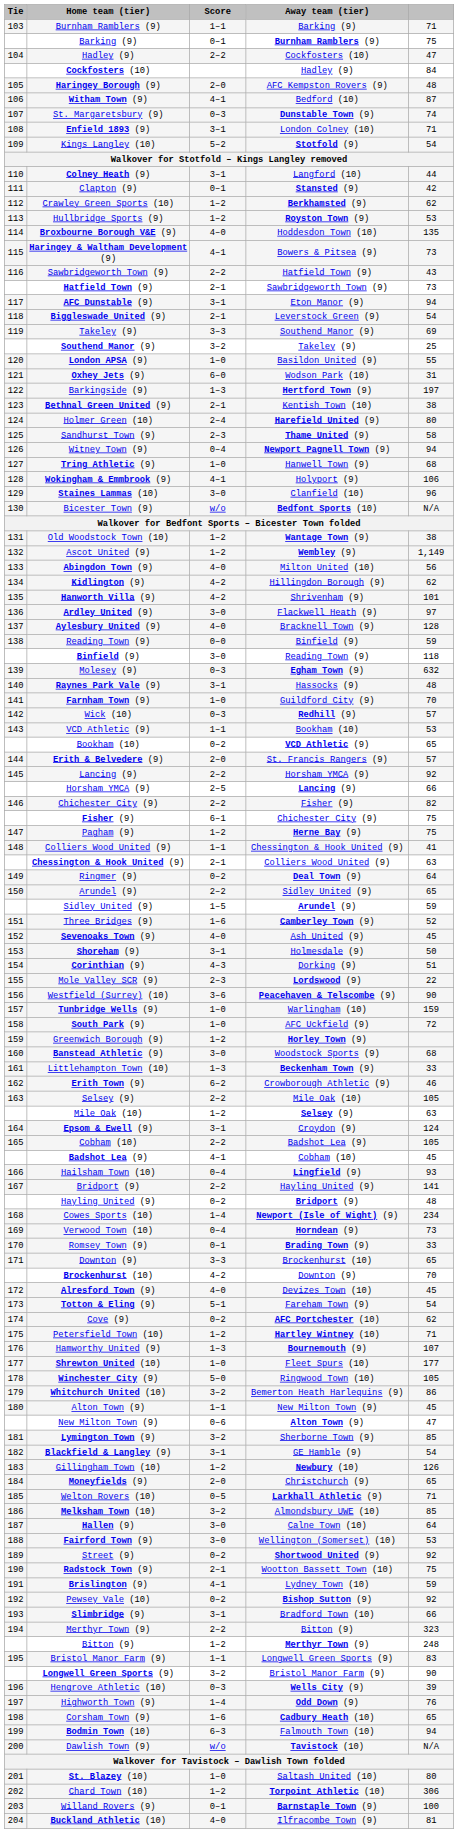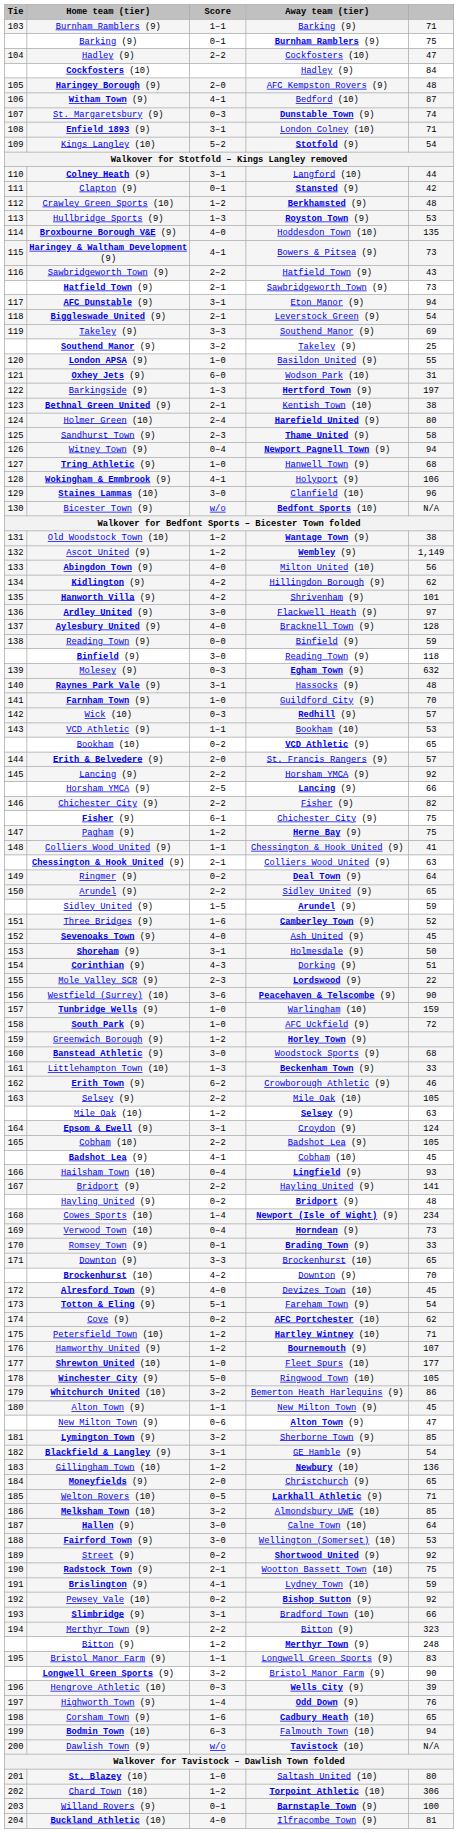Crawley Green Sports (10) | column 5: 62 -> 48
Hullbridge Sports (9) | Score: 1–2 -> 1–3
Hamworthy United (9) | Score: 1–3 -> 1–2
Gillingham Town (10) | column 5: 126 -> 136
